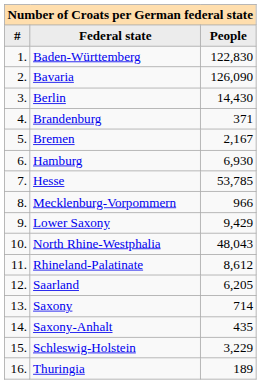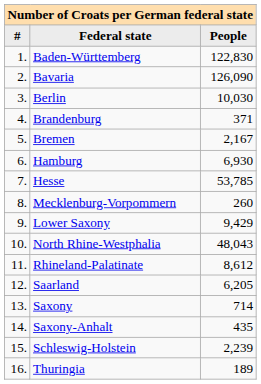Berlin | People: 14,430 -> 10,030
Mecklenburg-Vorpommern | People: 966 -> 260
Schleswig-Holstein | People: 3,229 -> 2,239
